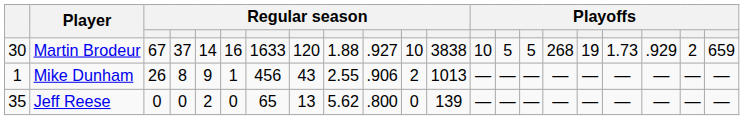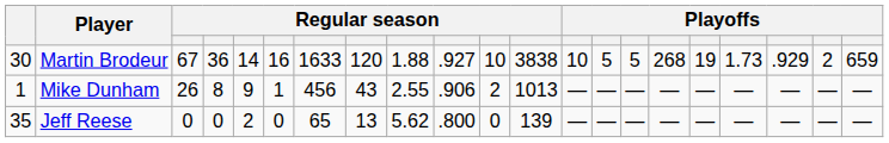Martin Brodeur | column 4: 37 -> 36
